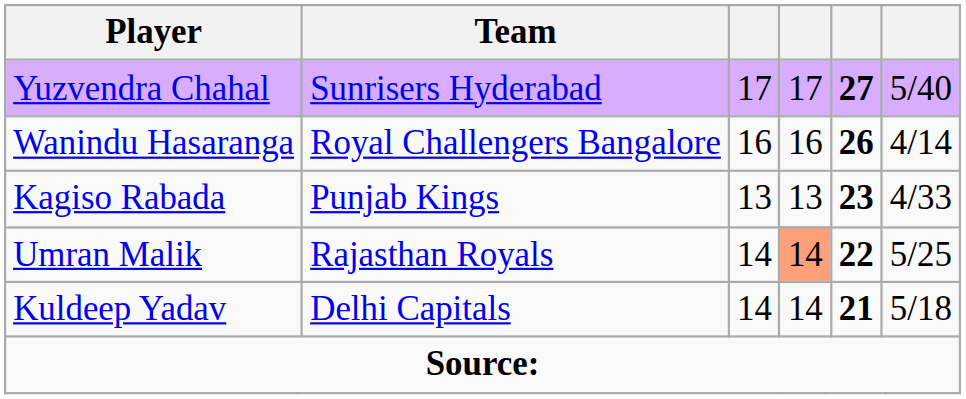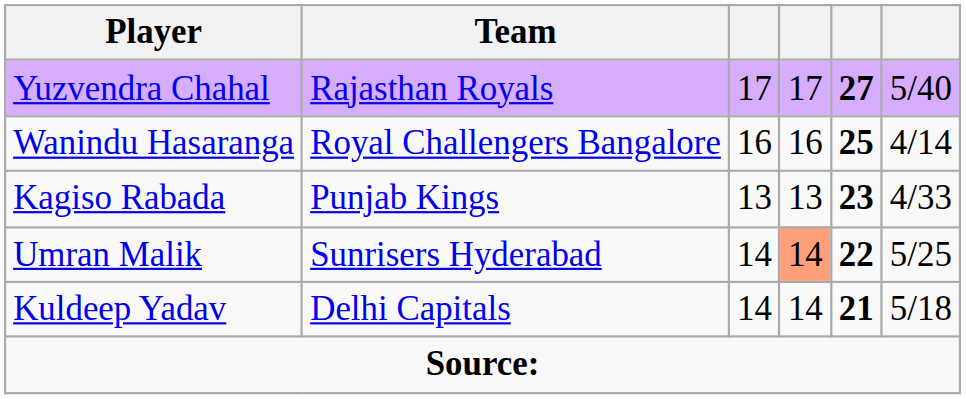Yuzvendra Chahal | Team: Sunrisers Hyderabad -> Rajasthan Royals
Wanindu Hasaranga | column 5: 26 -> 25
Umran Malik | Team: Rajasthan Royals -> Sunrisers Hyderabad
